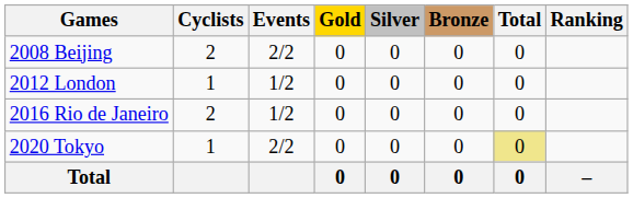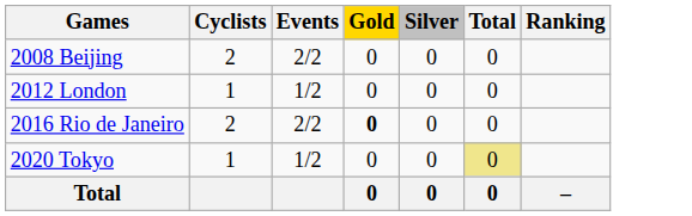- column: Bronze | 0 | 0 | 0 | 0 | 0
2016 Rio de Janeiro | Events: 1/2 -> 2/2
2016 Rio de Janeiro | Gold: normal -> bold
2020 Tokyo | Events: 2/2 -> 1/2
